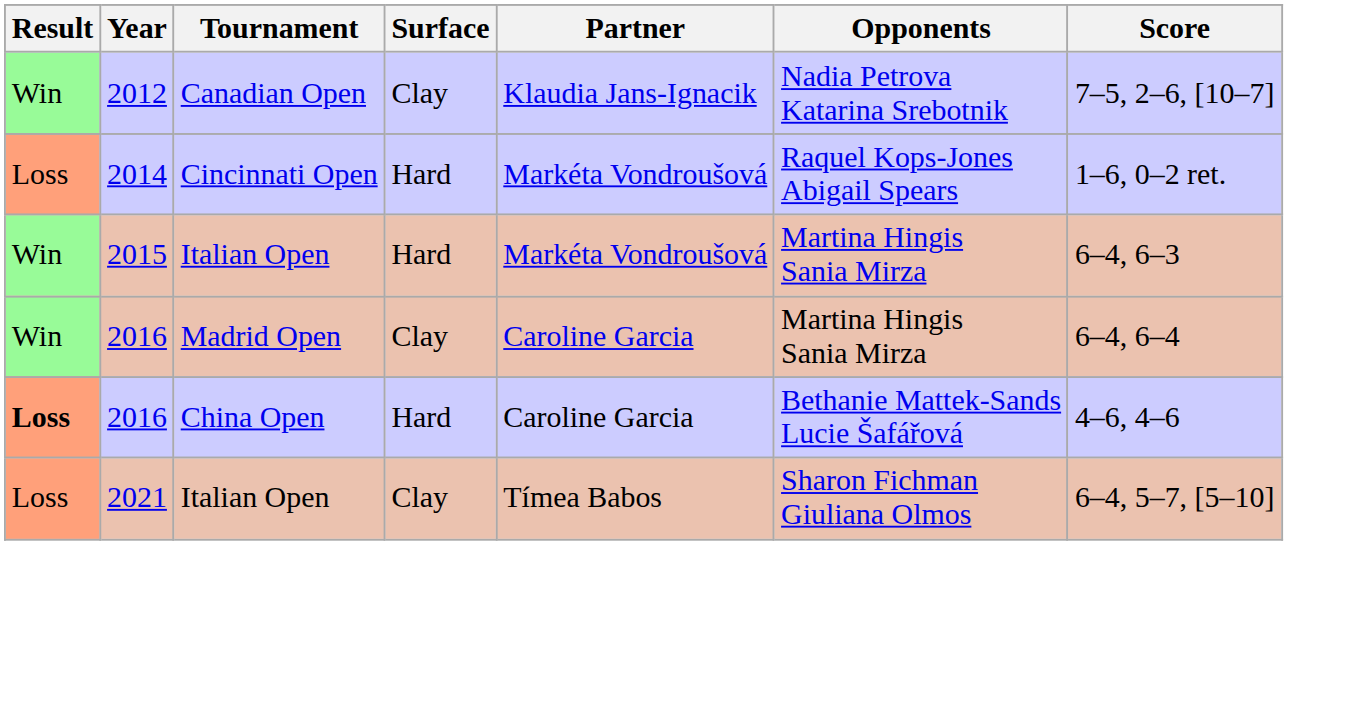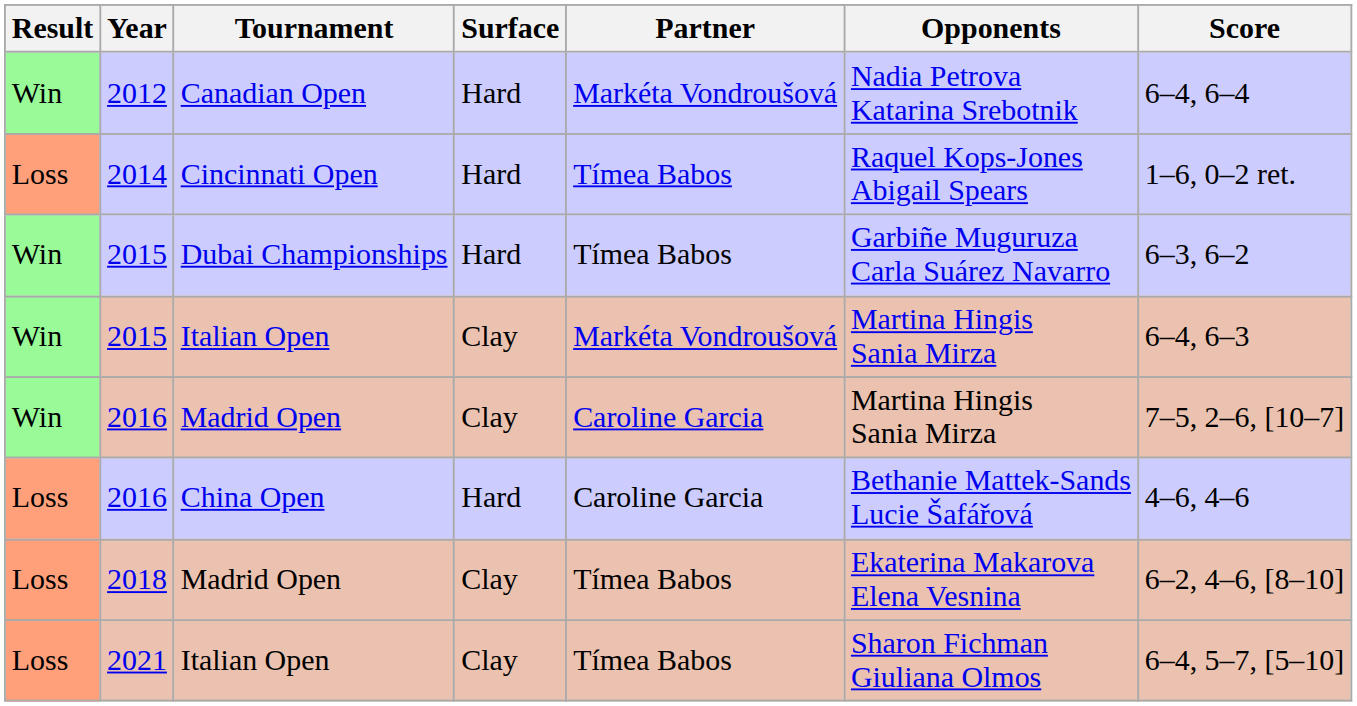2012 | Surface: Clay -> Hard
2012 | Partner: Klaudia Jans-Ignacik -> Markéta Vondroušová
2012 | Score: 7–5, 2–6, [10–7] -> 6–4, 6–4
2014 | Partner: Markéta Vondroušová -> Tímea Babos
+ row: Win | 2015 | Dubai Championships | Hard | Tímea Babos | Garbiñe Muguruza Carla Suárez Navarro | 6–3, 6–2
2015 / Italian Open | Surface: Hard -> Clay
2016 / Madrid Open | Score: 6–4, 6–4 -> 7–5, 2–6, [10–7]
2016 / China Open | Result: bold -> normal
+ row: Loss | 2018 | Madrid Open | Clay | Tímea Babos | Ekaterina Makarova Elena Vesnina | 6–2, 4–6, [8–10]
